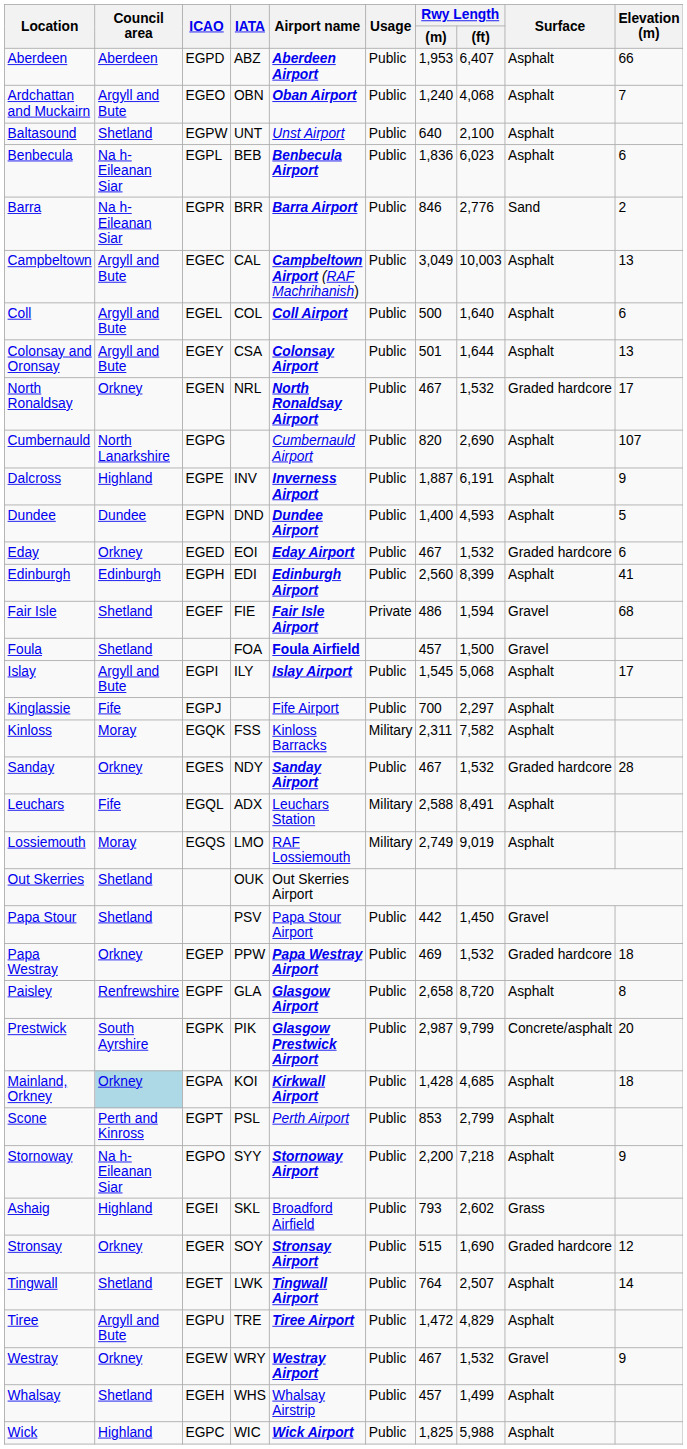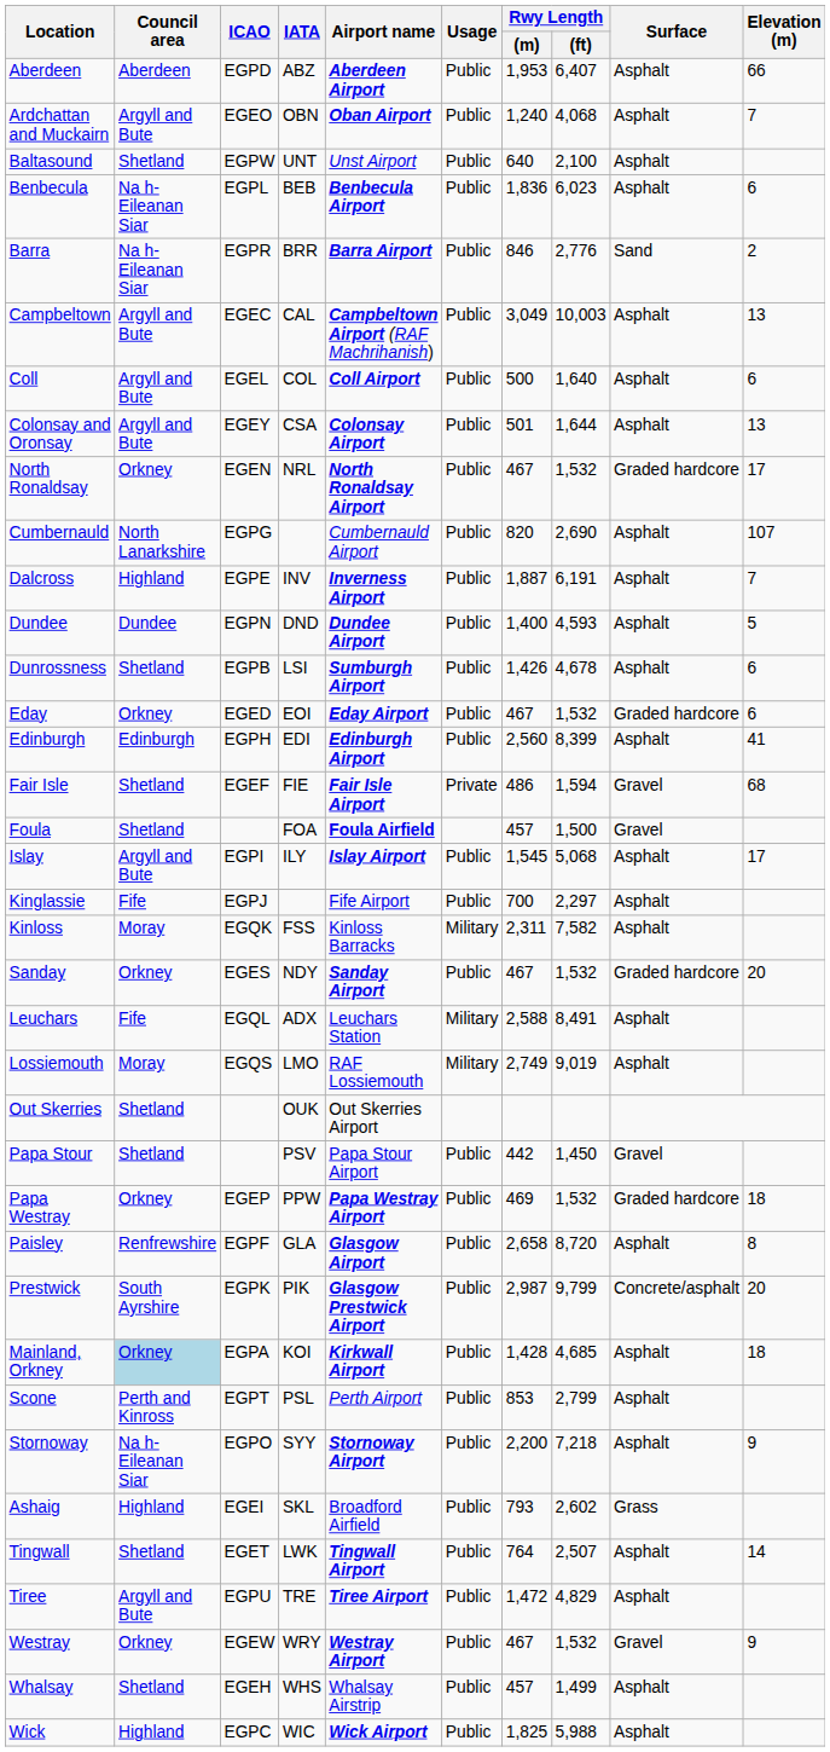Dalcross | Elevation (m): 9 -> 7
+ row: Dunrossness | Shetland | EGPB | LSI | Sumburgh Airport | Public | 1,426 | 4,678 | Asphalt | 6
Sanday | Elevation (m): 28 -> 20
- row: Stronsay | Orkney | EGER | SOY | Stronsay Airport | Public | 515 | 1,690 | Graded hardcore | 12
